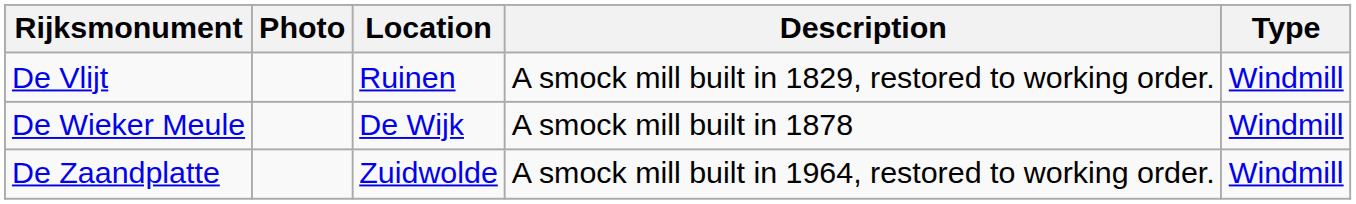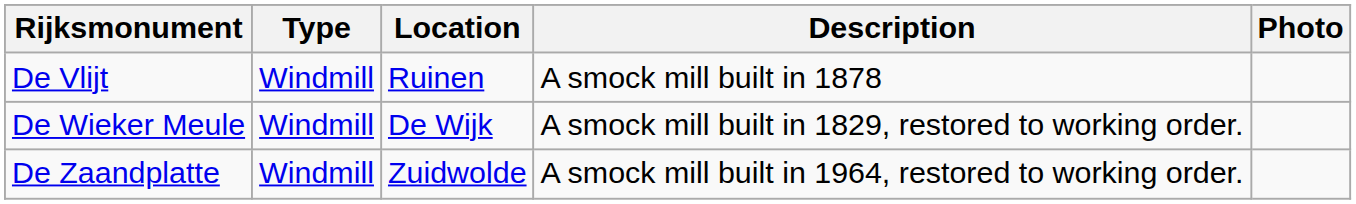columns swapped: Type <-> Photo
De Vlijt | Description: A smock mill built in 1829, restored to working order. -> A smock mill built in 1878
De Wieker Meule | Description: A smock mill built in 1878 -> A smock mill built in 1829, restored to working order.
